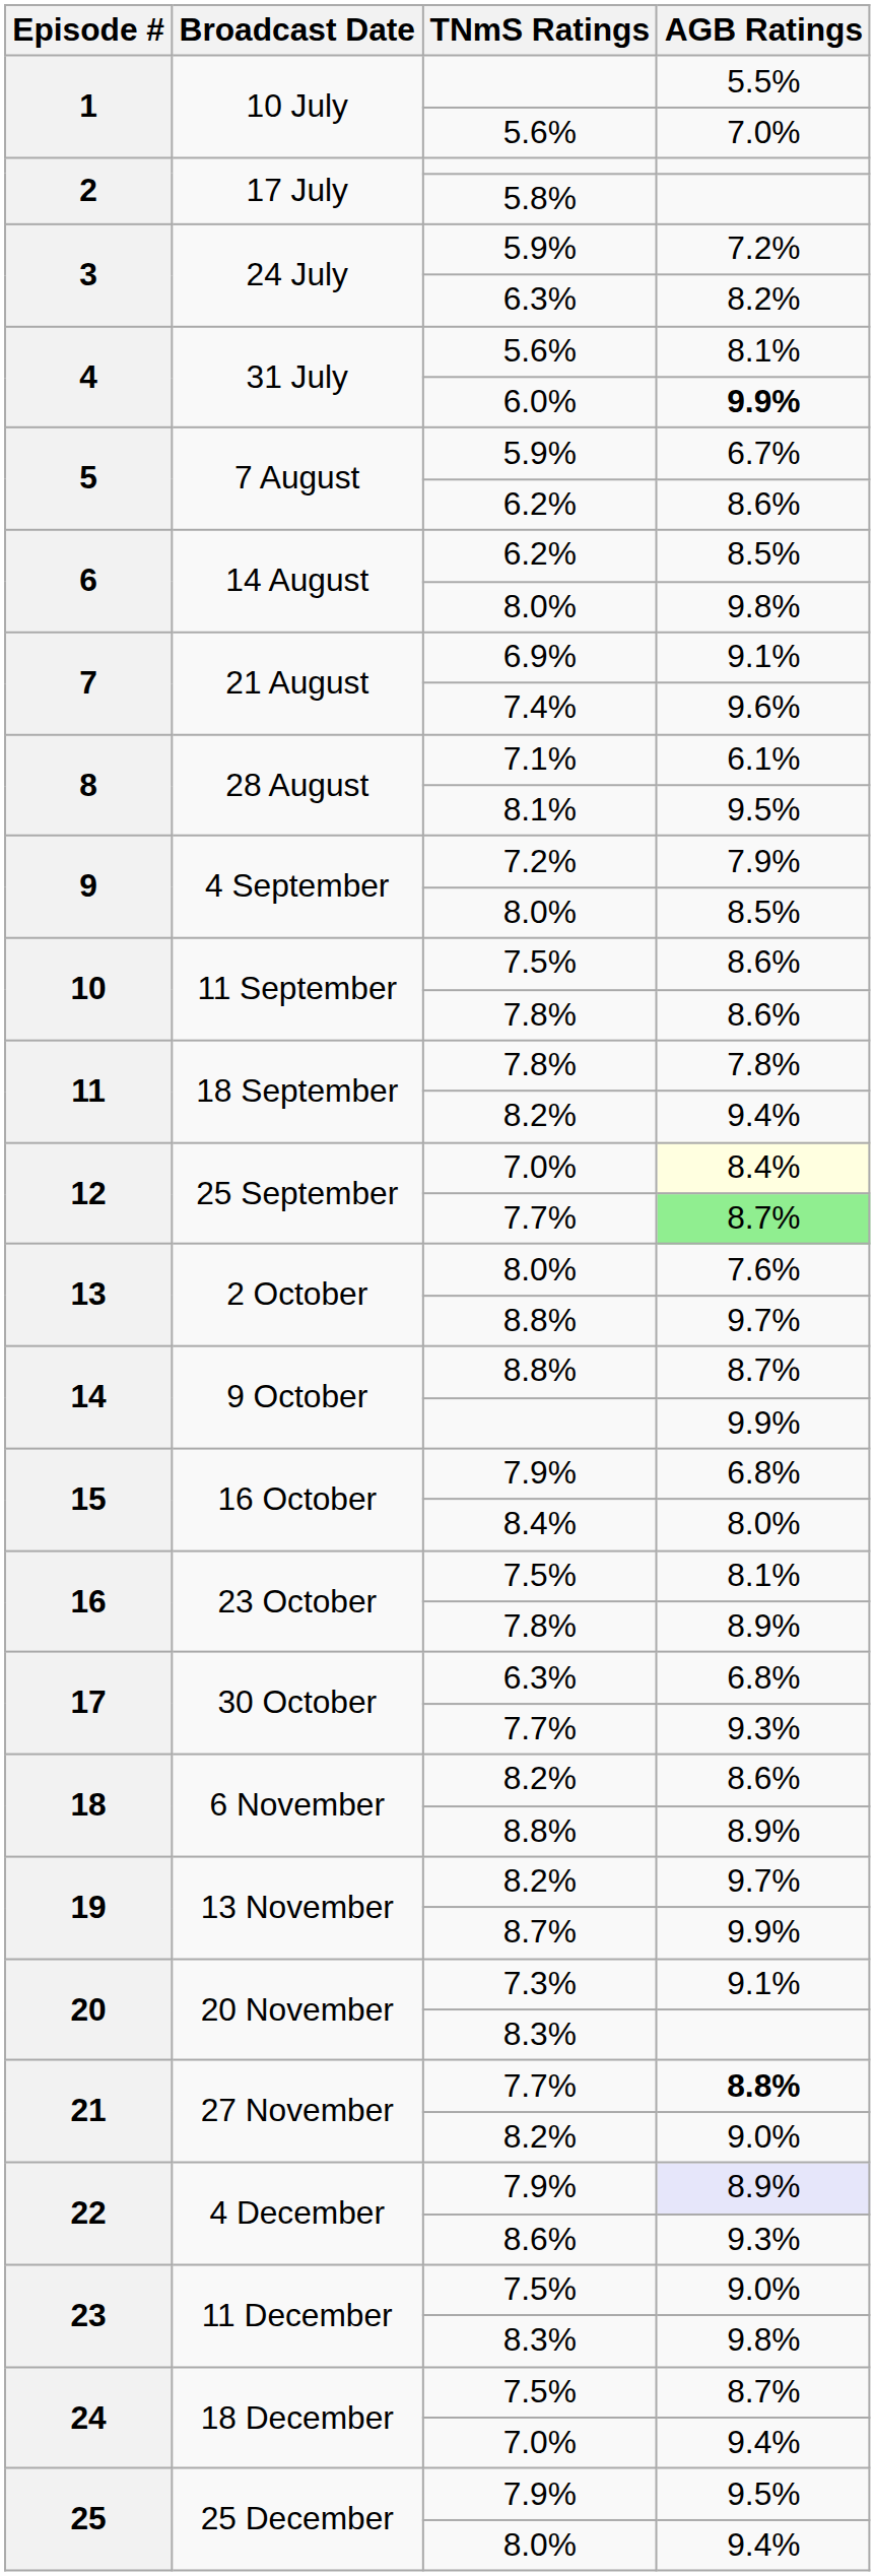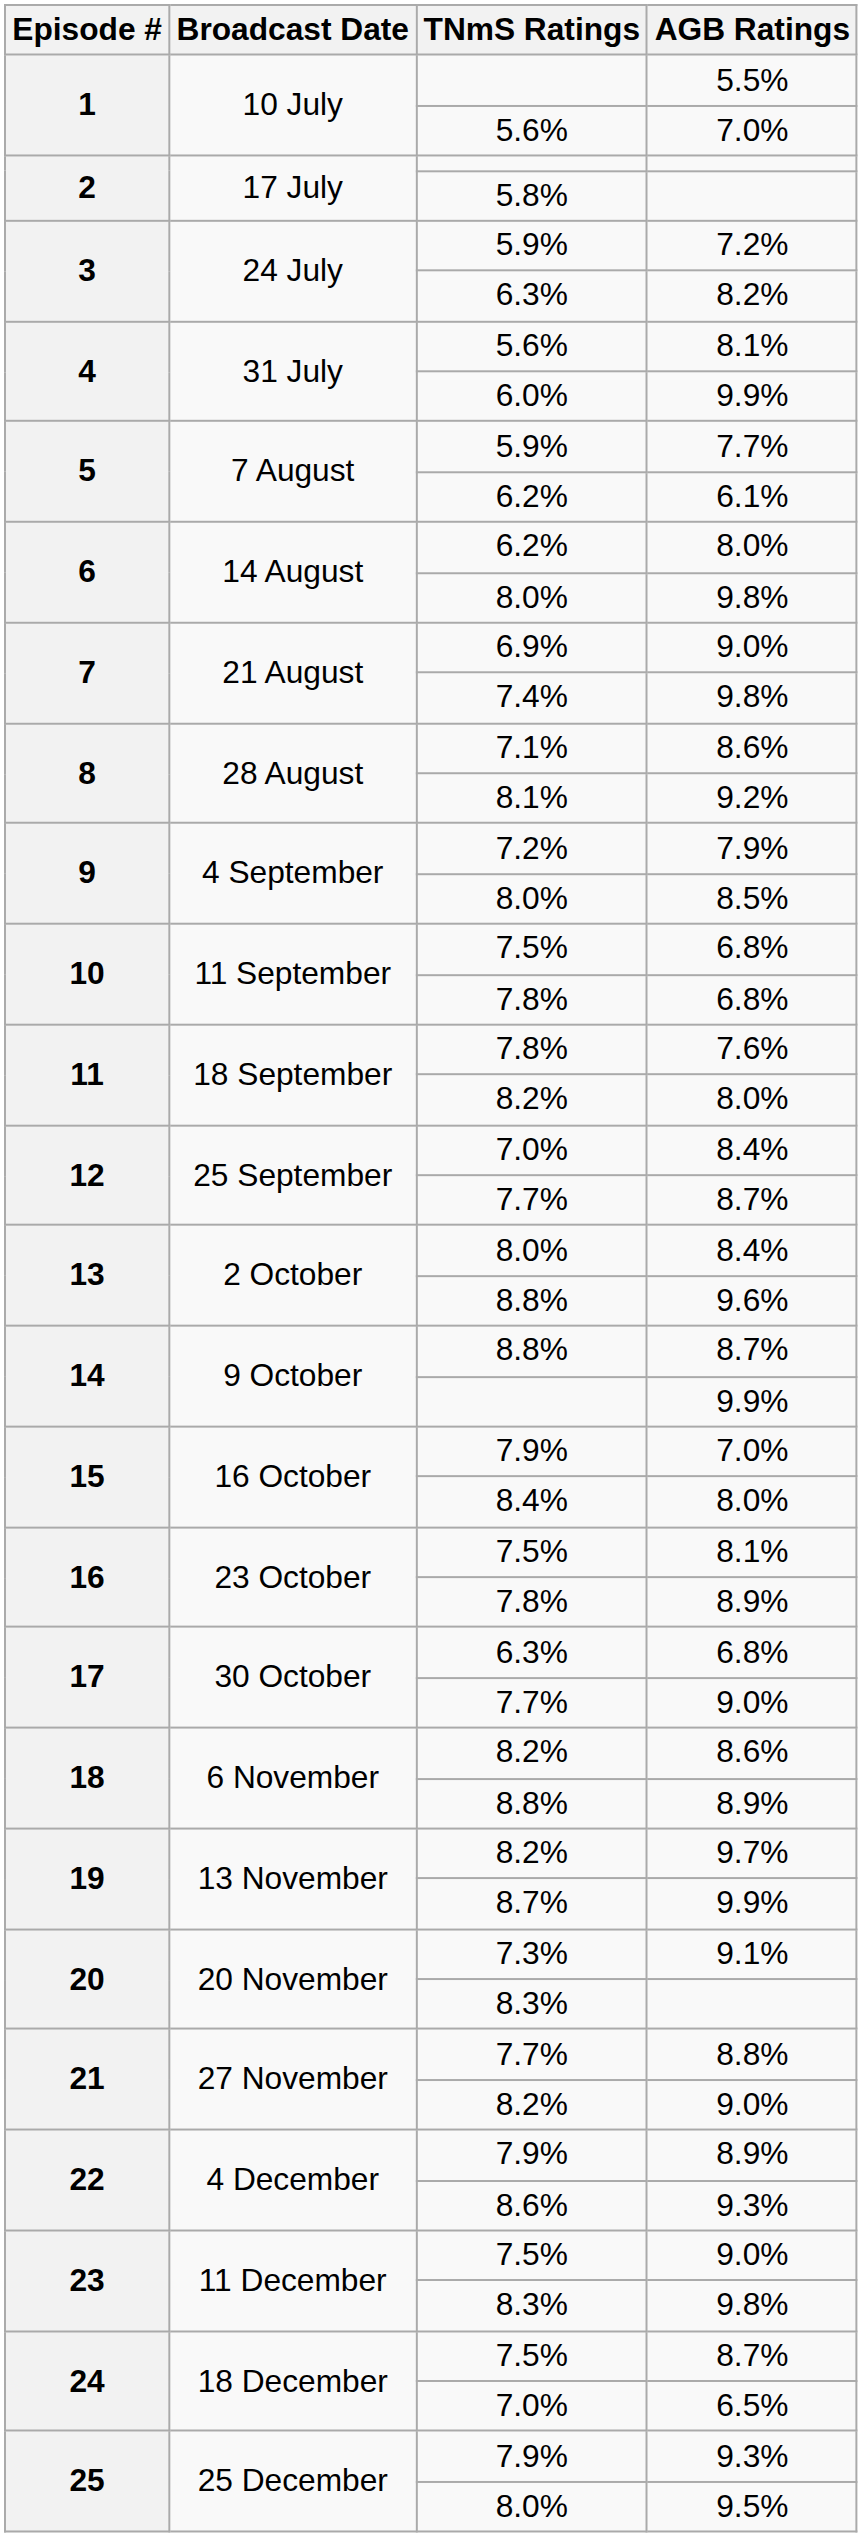4 / 6.0% | AGB Ratings: bold -> normal
5 / 5.9% | AGB Ratings: 6.7% -> 7.7%
5 / 6.2% | AGB Ratings: 8.6% -> 6.1%
6 / 6.2% | AGB Ratings: 8.5% -> 8.0%
7 / 6.9% | AGB Ratings: 9.1% -> 9.0%
7 / 7.4% | AGB Ratings: 9.6% -> 9.8%
8 / 7.1% | AGB Ratings: 6.1% -> 8.6%
8 / 8.1% | AGB Ratings: 9.5% -> 9.2%
10 / 7.5% | AGB Ratings: 8.6% -> 6.8%
10 / 7.8% | AGB Ratings: 8.6% -> 6.8%
11 / 7.8% | AGB Ratings: 7.8% -> 7.6%
11 / 8.2% | AGB Ratings: 9.4% -> 8.0%
12 / 7.0% | AGB Ratings: lightyellow background -> no background
12 / 7.7% | AGB Ratings: lightgreen background -> no background
13 / 8.0% | AGB Ratings: 7.6% -> 8.4%
13 / 8.8% | AGB Ratings: 9.7% -> 9.6%
15 / 7.9% | AGB Ratings: 6.8% -> 7.0%
17 / 7.7% | AGB Ratings: 9.3% -> 9.0%
21 / 7.7% | AGB Ratings: bold -> normal
22 / 7.9% | AGB Ratings: lavender background -> no background
24 / 7.0% | AGB Ratings: 9.4% -> 6.5%
25 / 7.9% | AGB Ratings: 9.5% -> 9.3%
25 / 8.0% | AGB Ratings: 9.4% -> 9.5%
